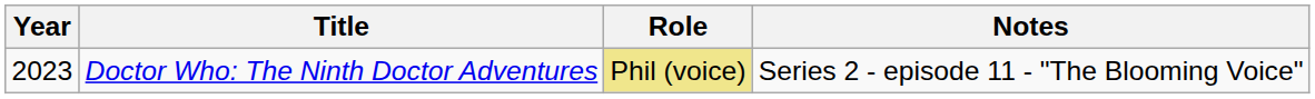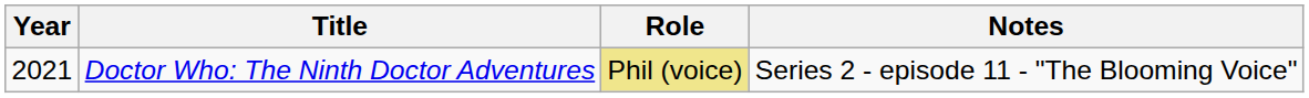Doctor Who: The Ninth Doctor Adventures | Year: 2023 -> 2021
